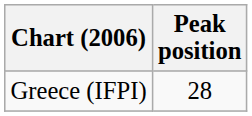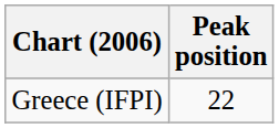Greece (IFPI) | Peak position: 28 -> 22
